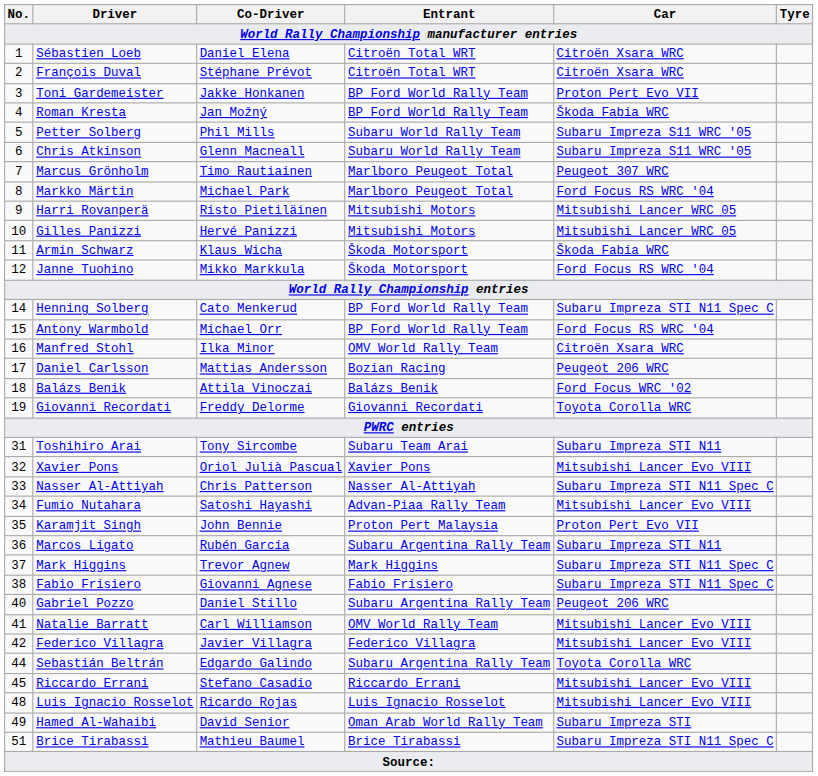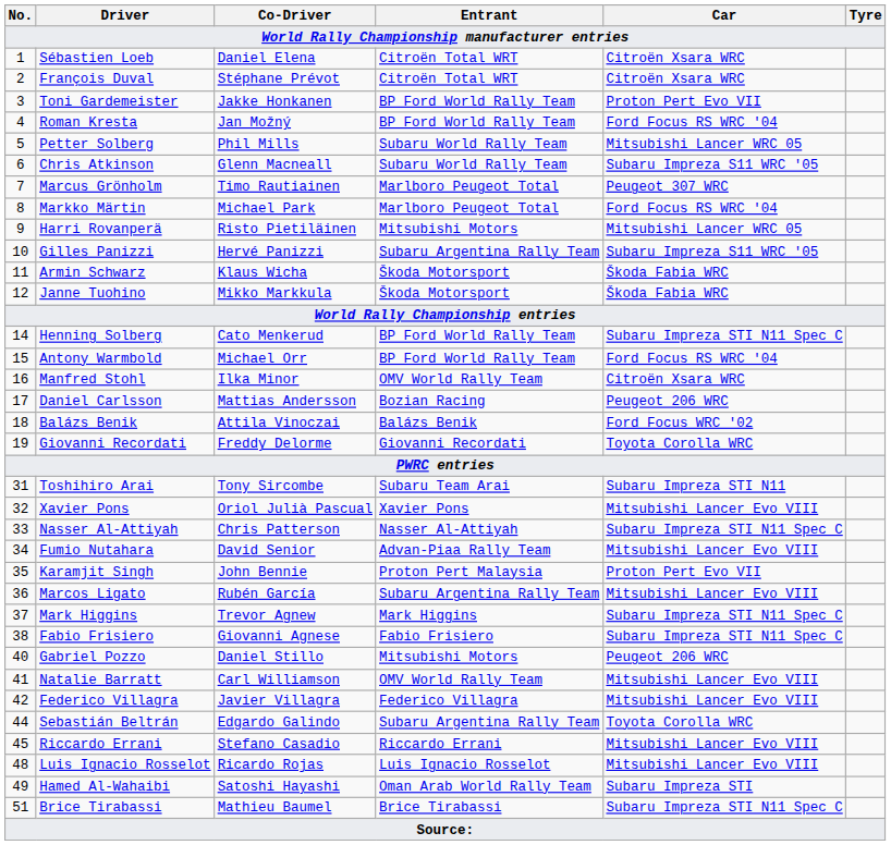Roman Kresta | Car: Škoda Fabia WRC -> Ford Focus RS WRC '04
Petter Solberg | Car: Subaru Impreza S11 WRC '05 -> Mitsubishi Lancer WRC 05
Gilles Panizzi | Entrant: Mitsubishi Motors -> Subaru Argentina Rally Team
Gilles Panizzi | Car: Mitsubishi Lancer WRC 05 -> Subaru Impreza S11 WRC '05
Janne Tuohino | Car: Ford Focus RS WRC '04 -> Škoda Fabia WRC
Fumio Nutahara | Co-Driver: Satoshi Hayashi -> David Senior
Marcos Ligato | Car: Subaru Impreza STI N11 -> Mitsubishi Lancer Evo VIII
Gabriel Pozzo | Entrant: Subaru Argentina Rally Team -> Mitsubishi Motors
Hamed Al-Wahaibi | Co-Driver: David Senior -> Satoshi Hayashi
